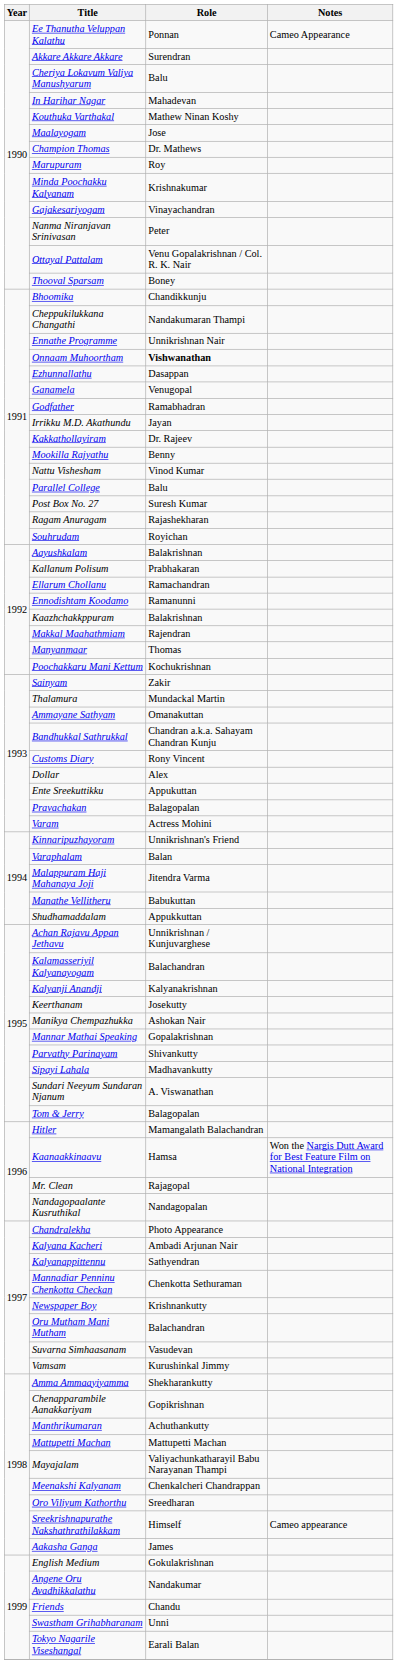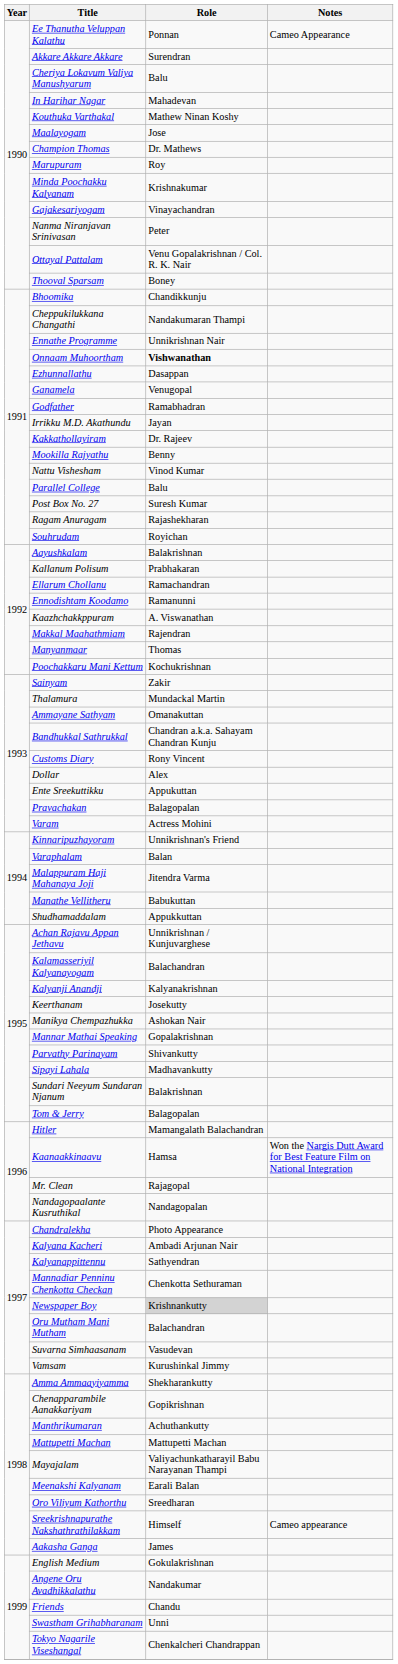Kaazhchakkppuram | Role: Balakrishnan -> A. Viswanathan
Sundari Neeyum Sundaran Njanum | Role: A. Viswanathan -> Balakrishnan
Newspaper Boy | Role: no background -> lightgrey background
Meenakshi Kalyanam | Role: Chenkalcheri Chandrappan -> Earali Balan
Tokyo Nagarile Viseshangal | Role: Earali Balan -> Chenkalcheri Chandrappan
